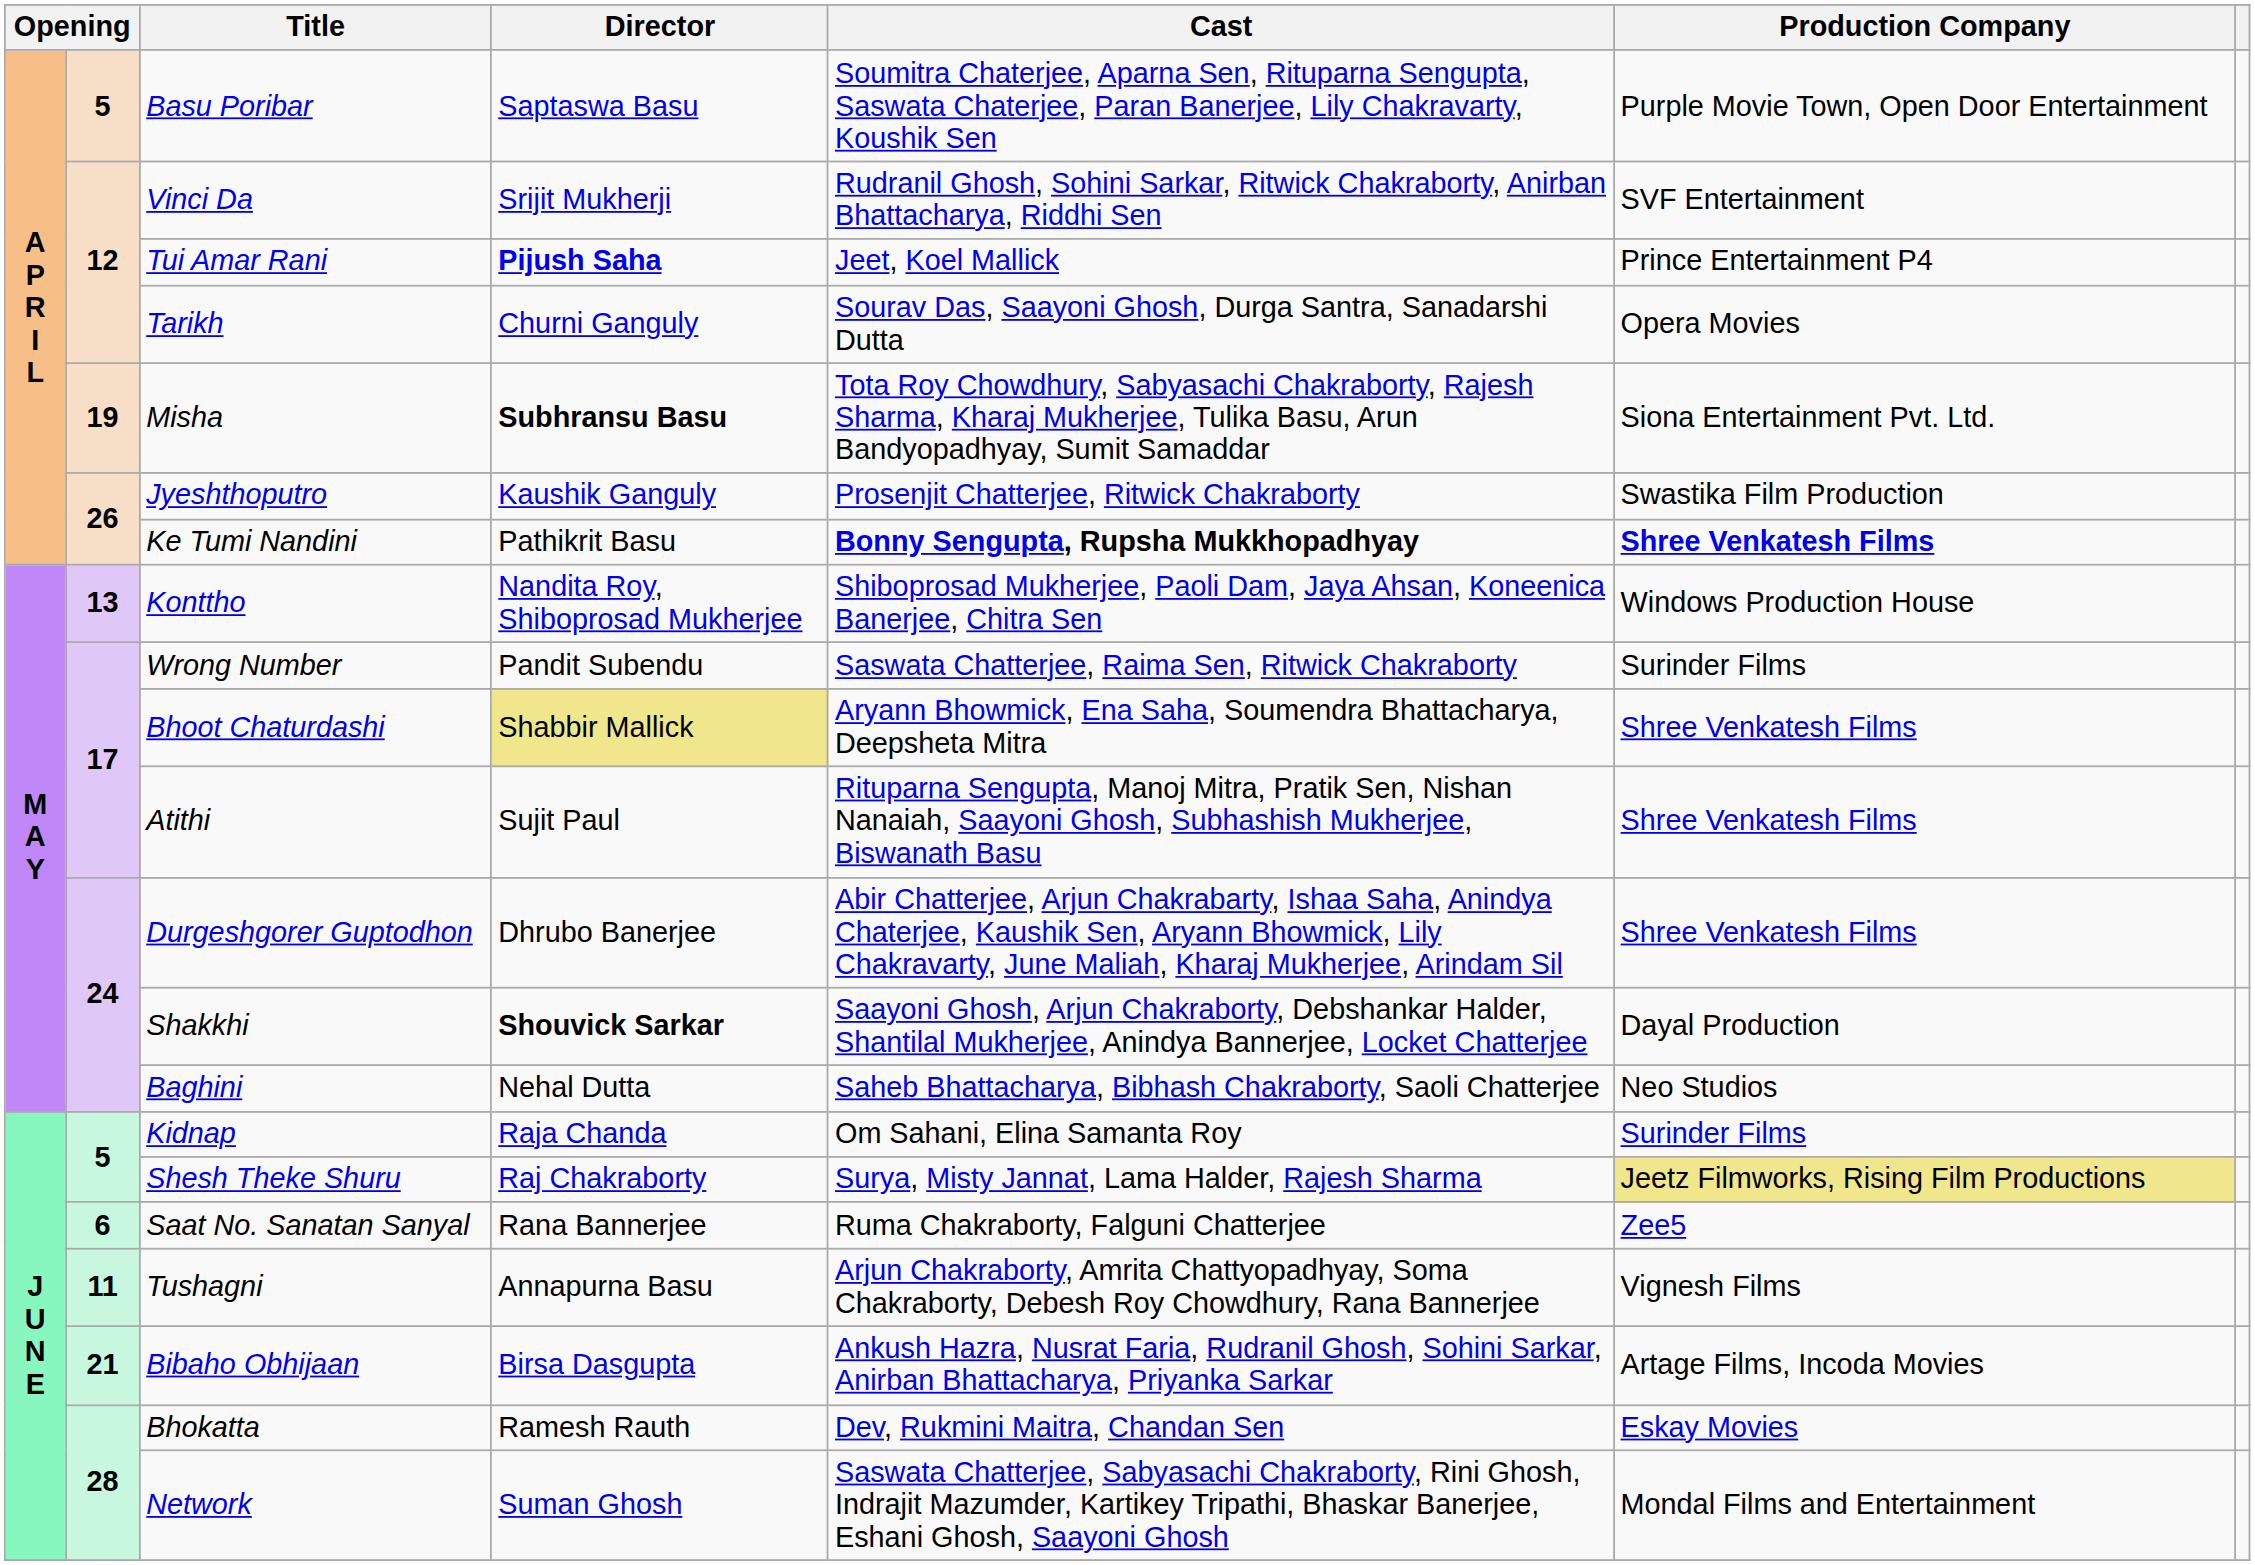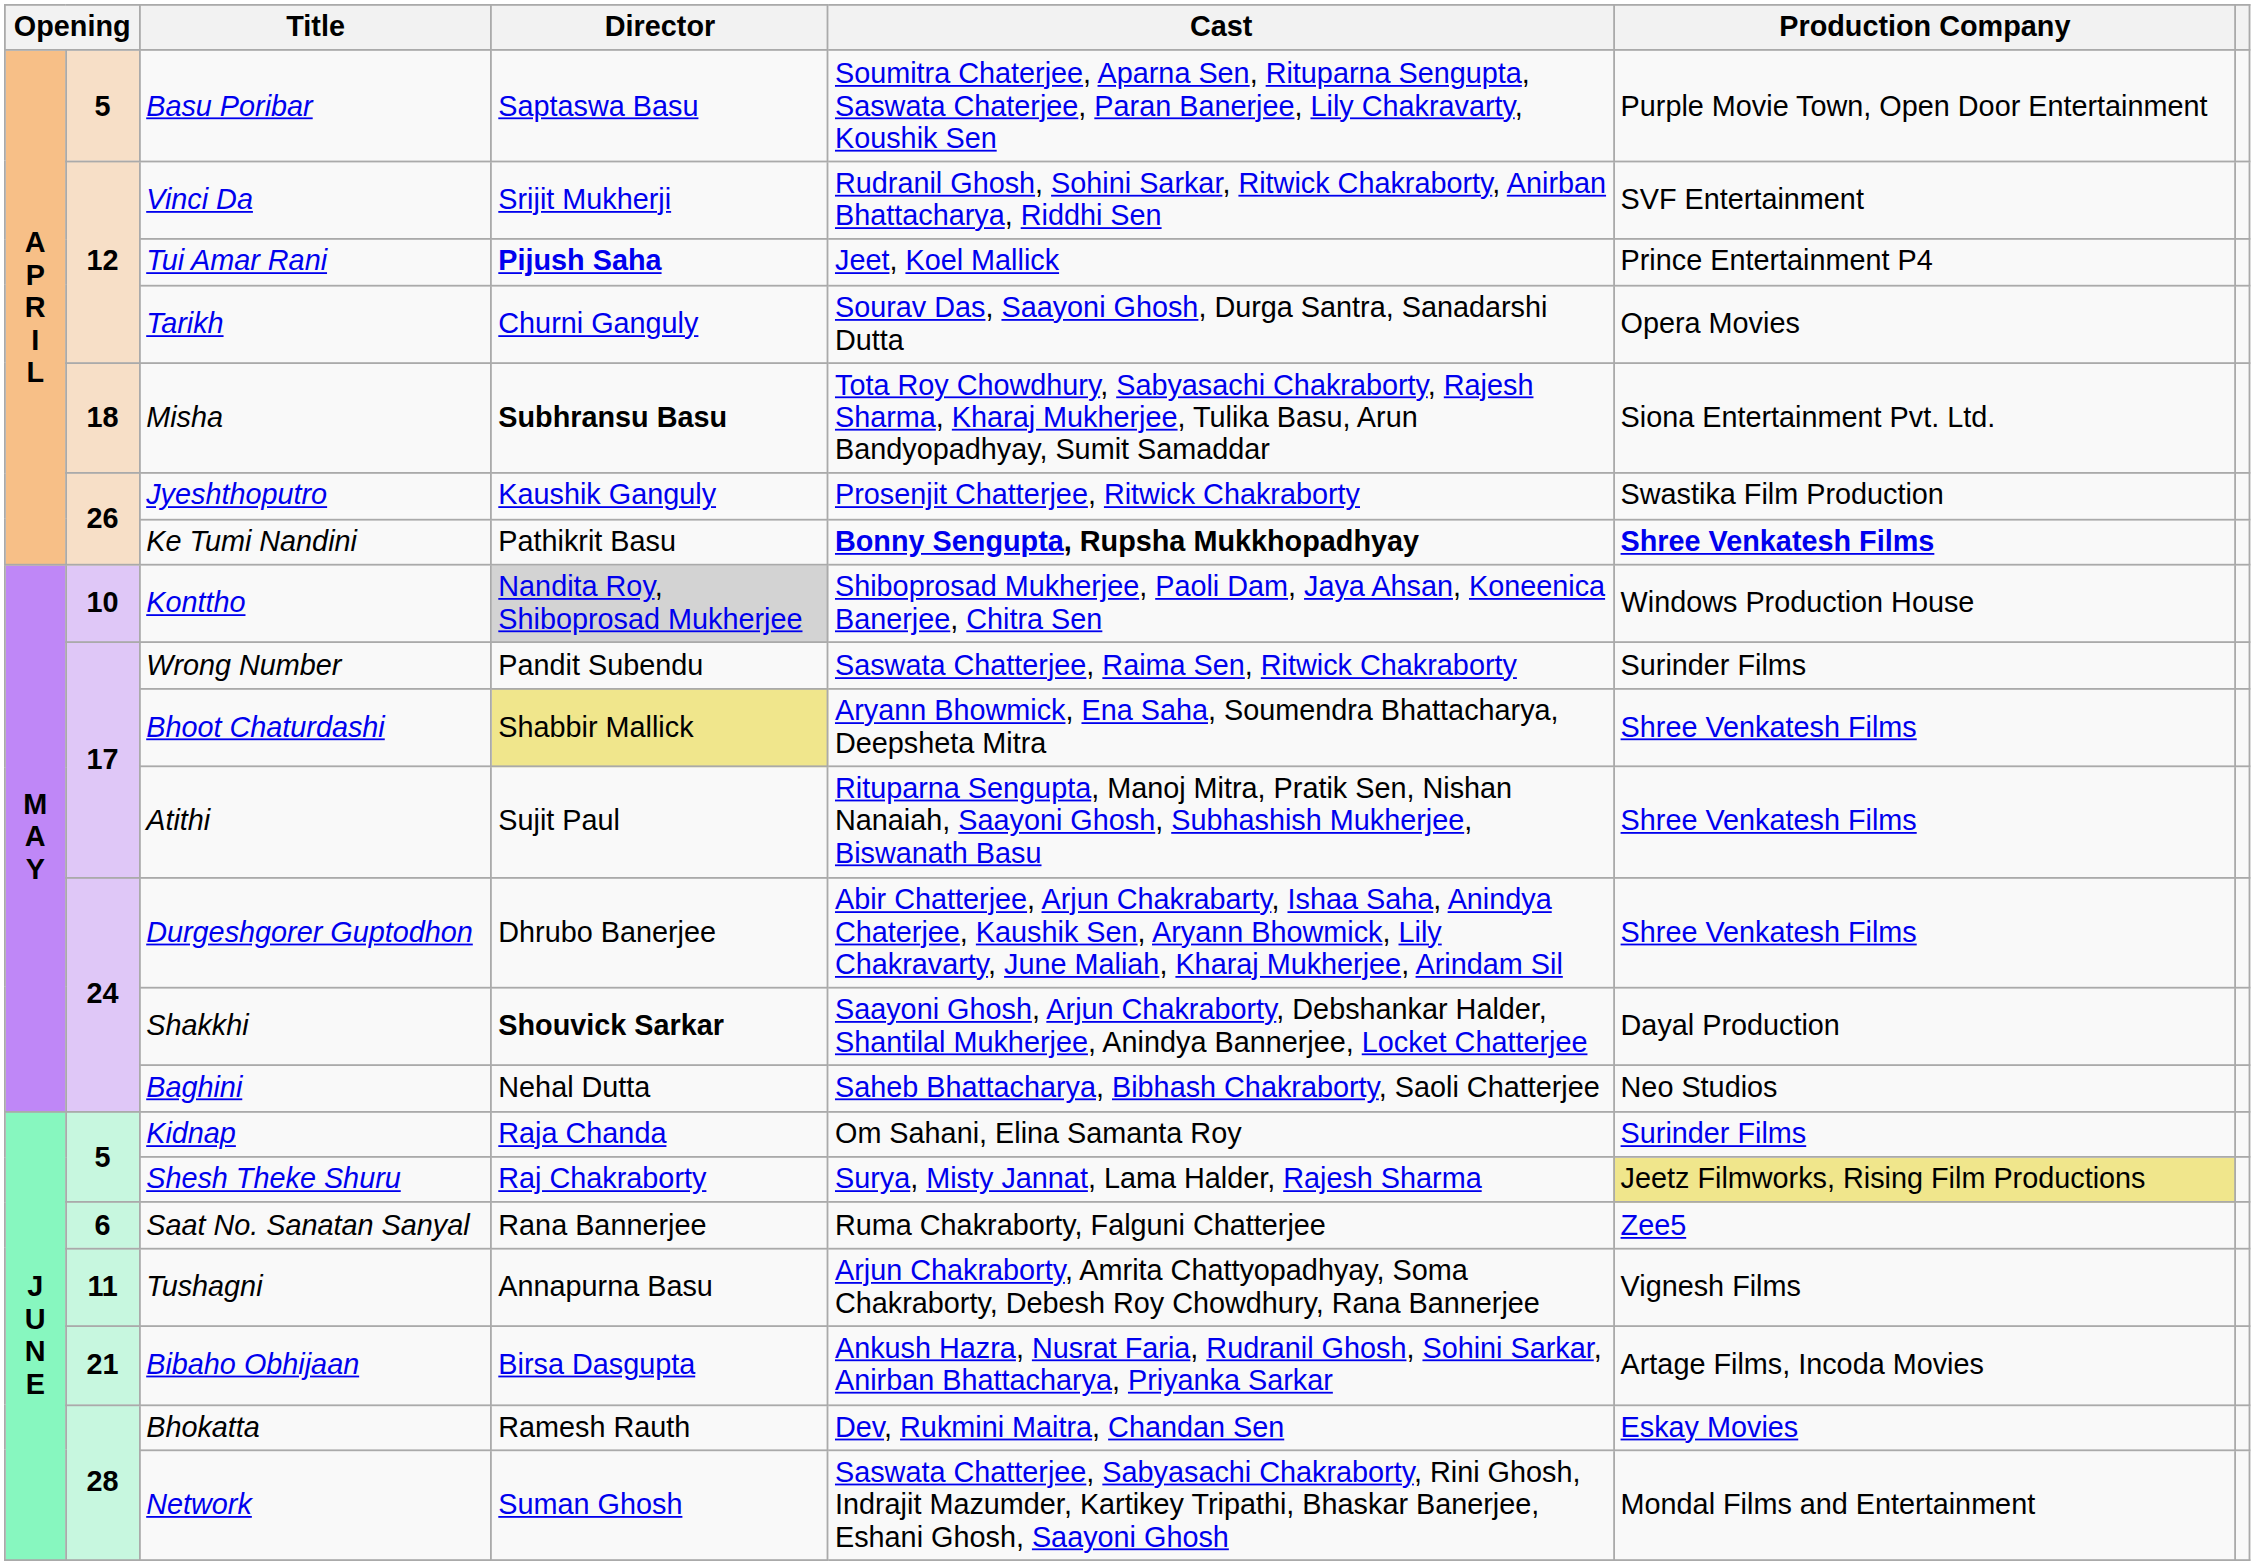Misha | column 2: 19 -> 18
Konttho | column 2: 13 -> 10
Konttho | Director: no background -> lightgrey background
